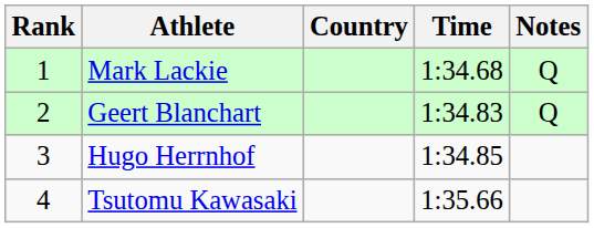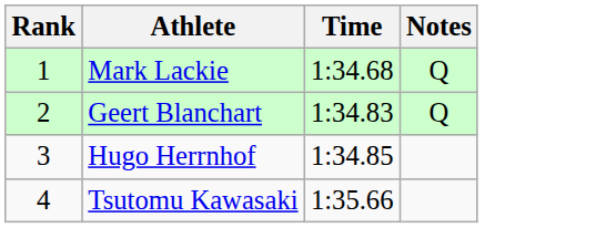- column: Country
